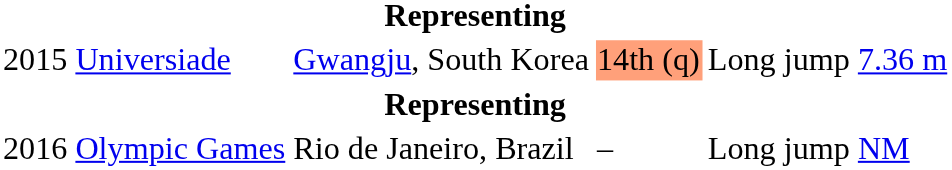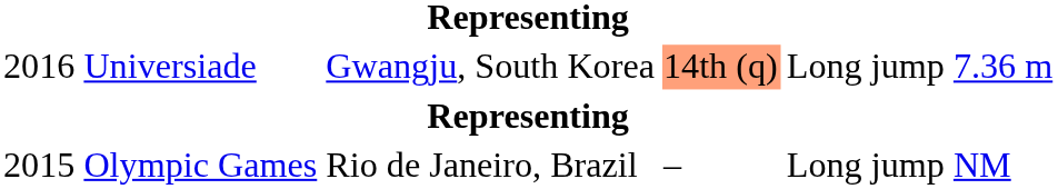Universiade | column 1: 2015 -> 2016
Olympic Games | column 1: 2016 -> 2015
